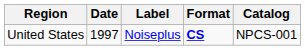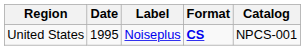United States | Date: 1997 -> 1995
